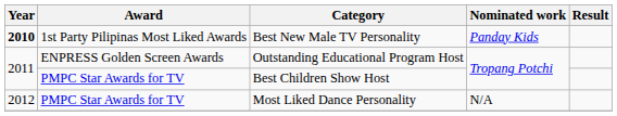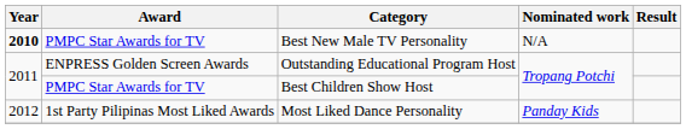Best New Male TV Personality | Award: 1st Party Pilipinas Most Liked Awards -> PMPC Star Awards for TV
Best New Male TV Personality | Nominated work: Panday Kids -> N/A
Most Liked Dance Personality | Award: PMPC Star Awards for TV -> 1st Party Pilipinas Most Liked Awards
Most Liked Dance Personality | Nominated work: N/A -> Panday Kids
